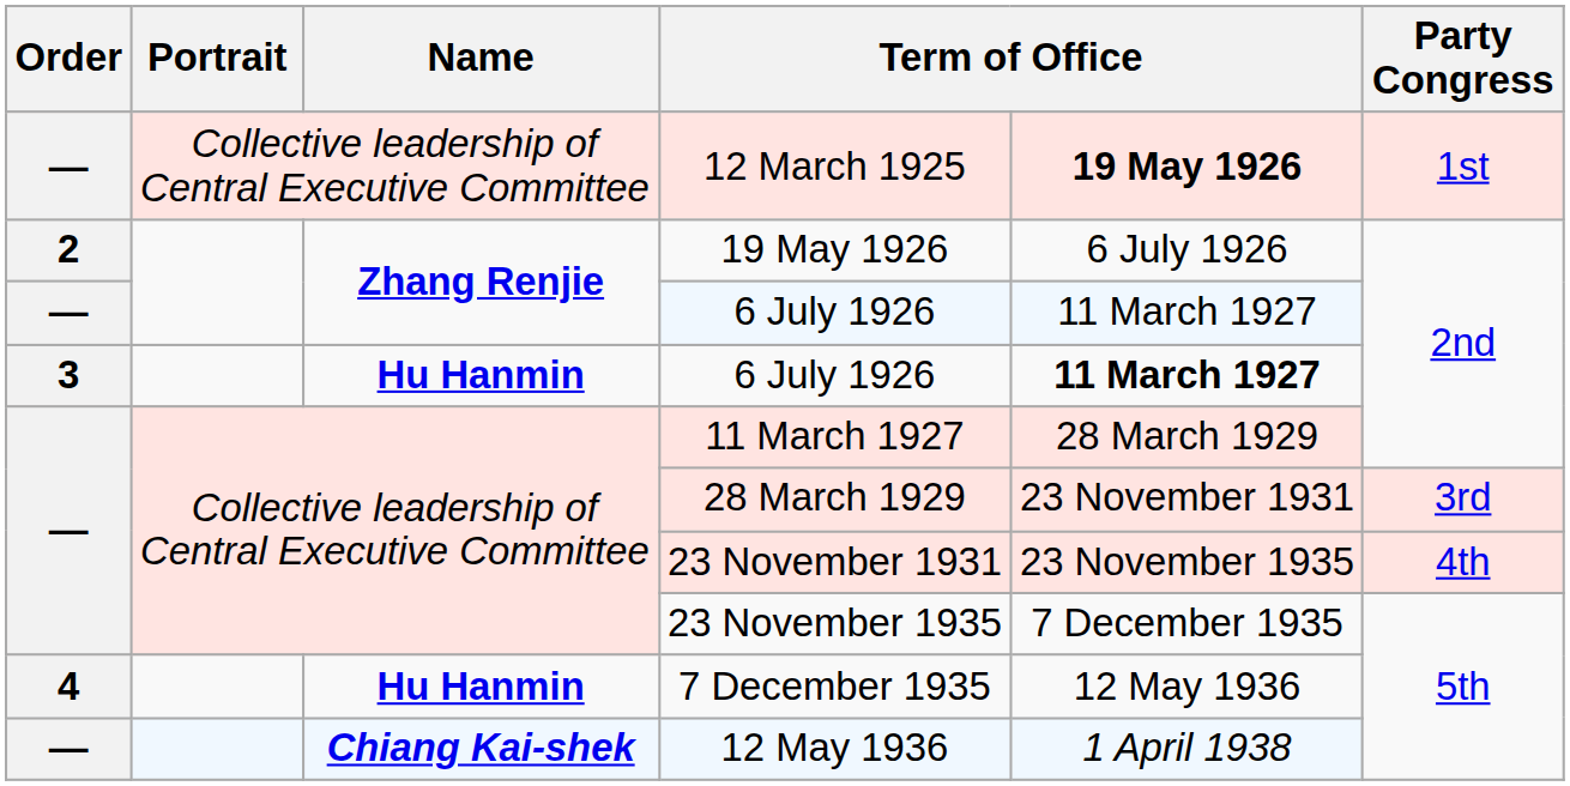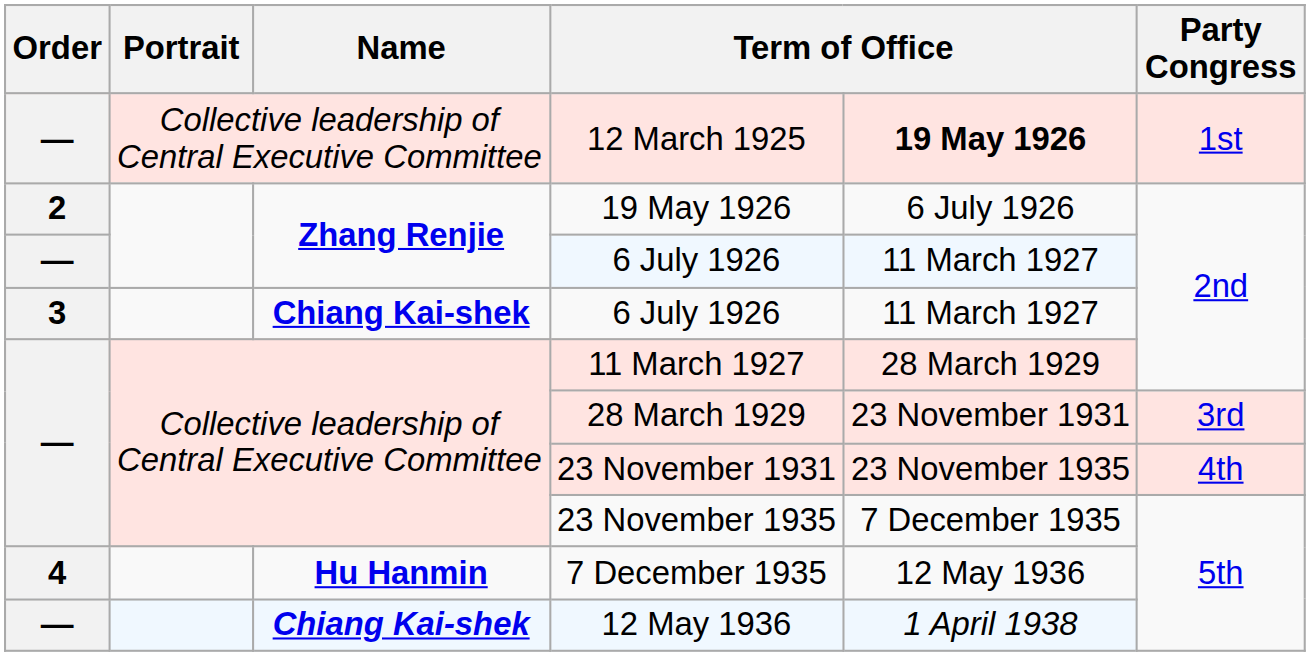3 / 6 July 1926 | Name: Hu Hanmin -> Chiang Kai-shek
3 / 6 July 1926 | column 5: bold -> normal
